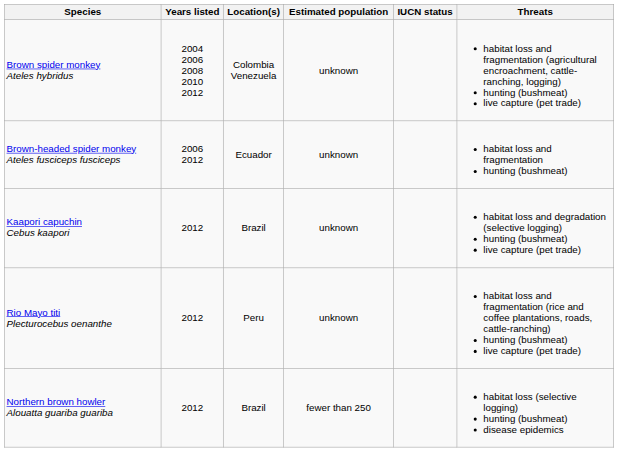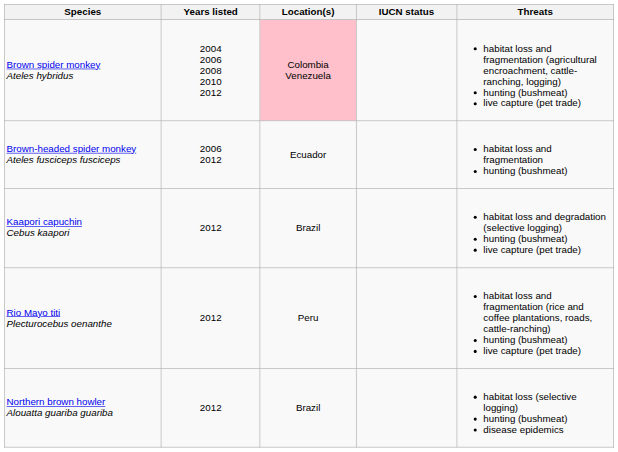- column: Estimated population | unknown | unknown | unknown | unknown | fewer than 250
Brown spider monkey Ateles hybridus | Location(s): no background -> pink background
